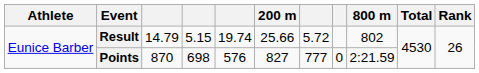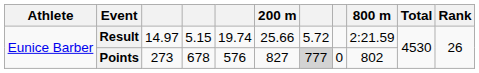Result | column 3: 14.79 -> 14.97
Result | 800 m: 802 -> 2:21.59
Points | column 3: 870 -> 273
Points | column 4: 698 -> 678
Points | column 7: no background -> lightgrey background
Points | 800 m: 2:21.59 -> 802
